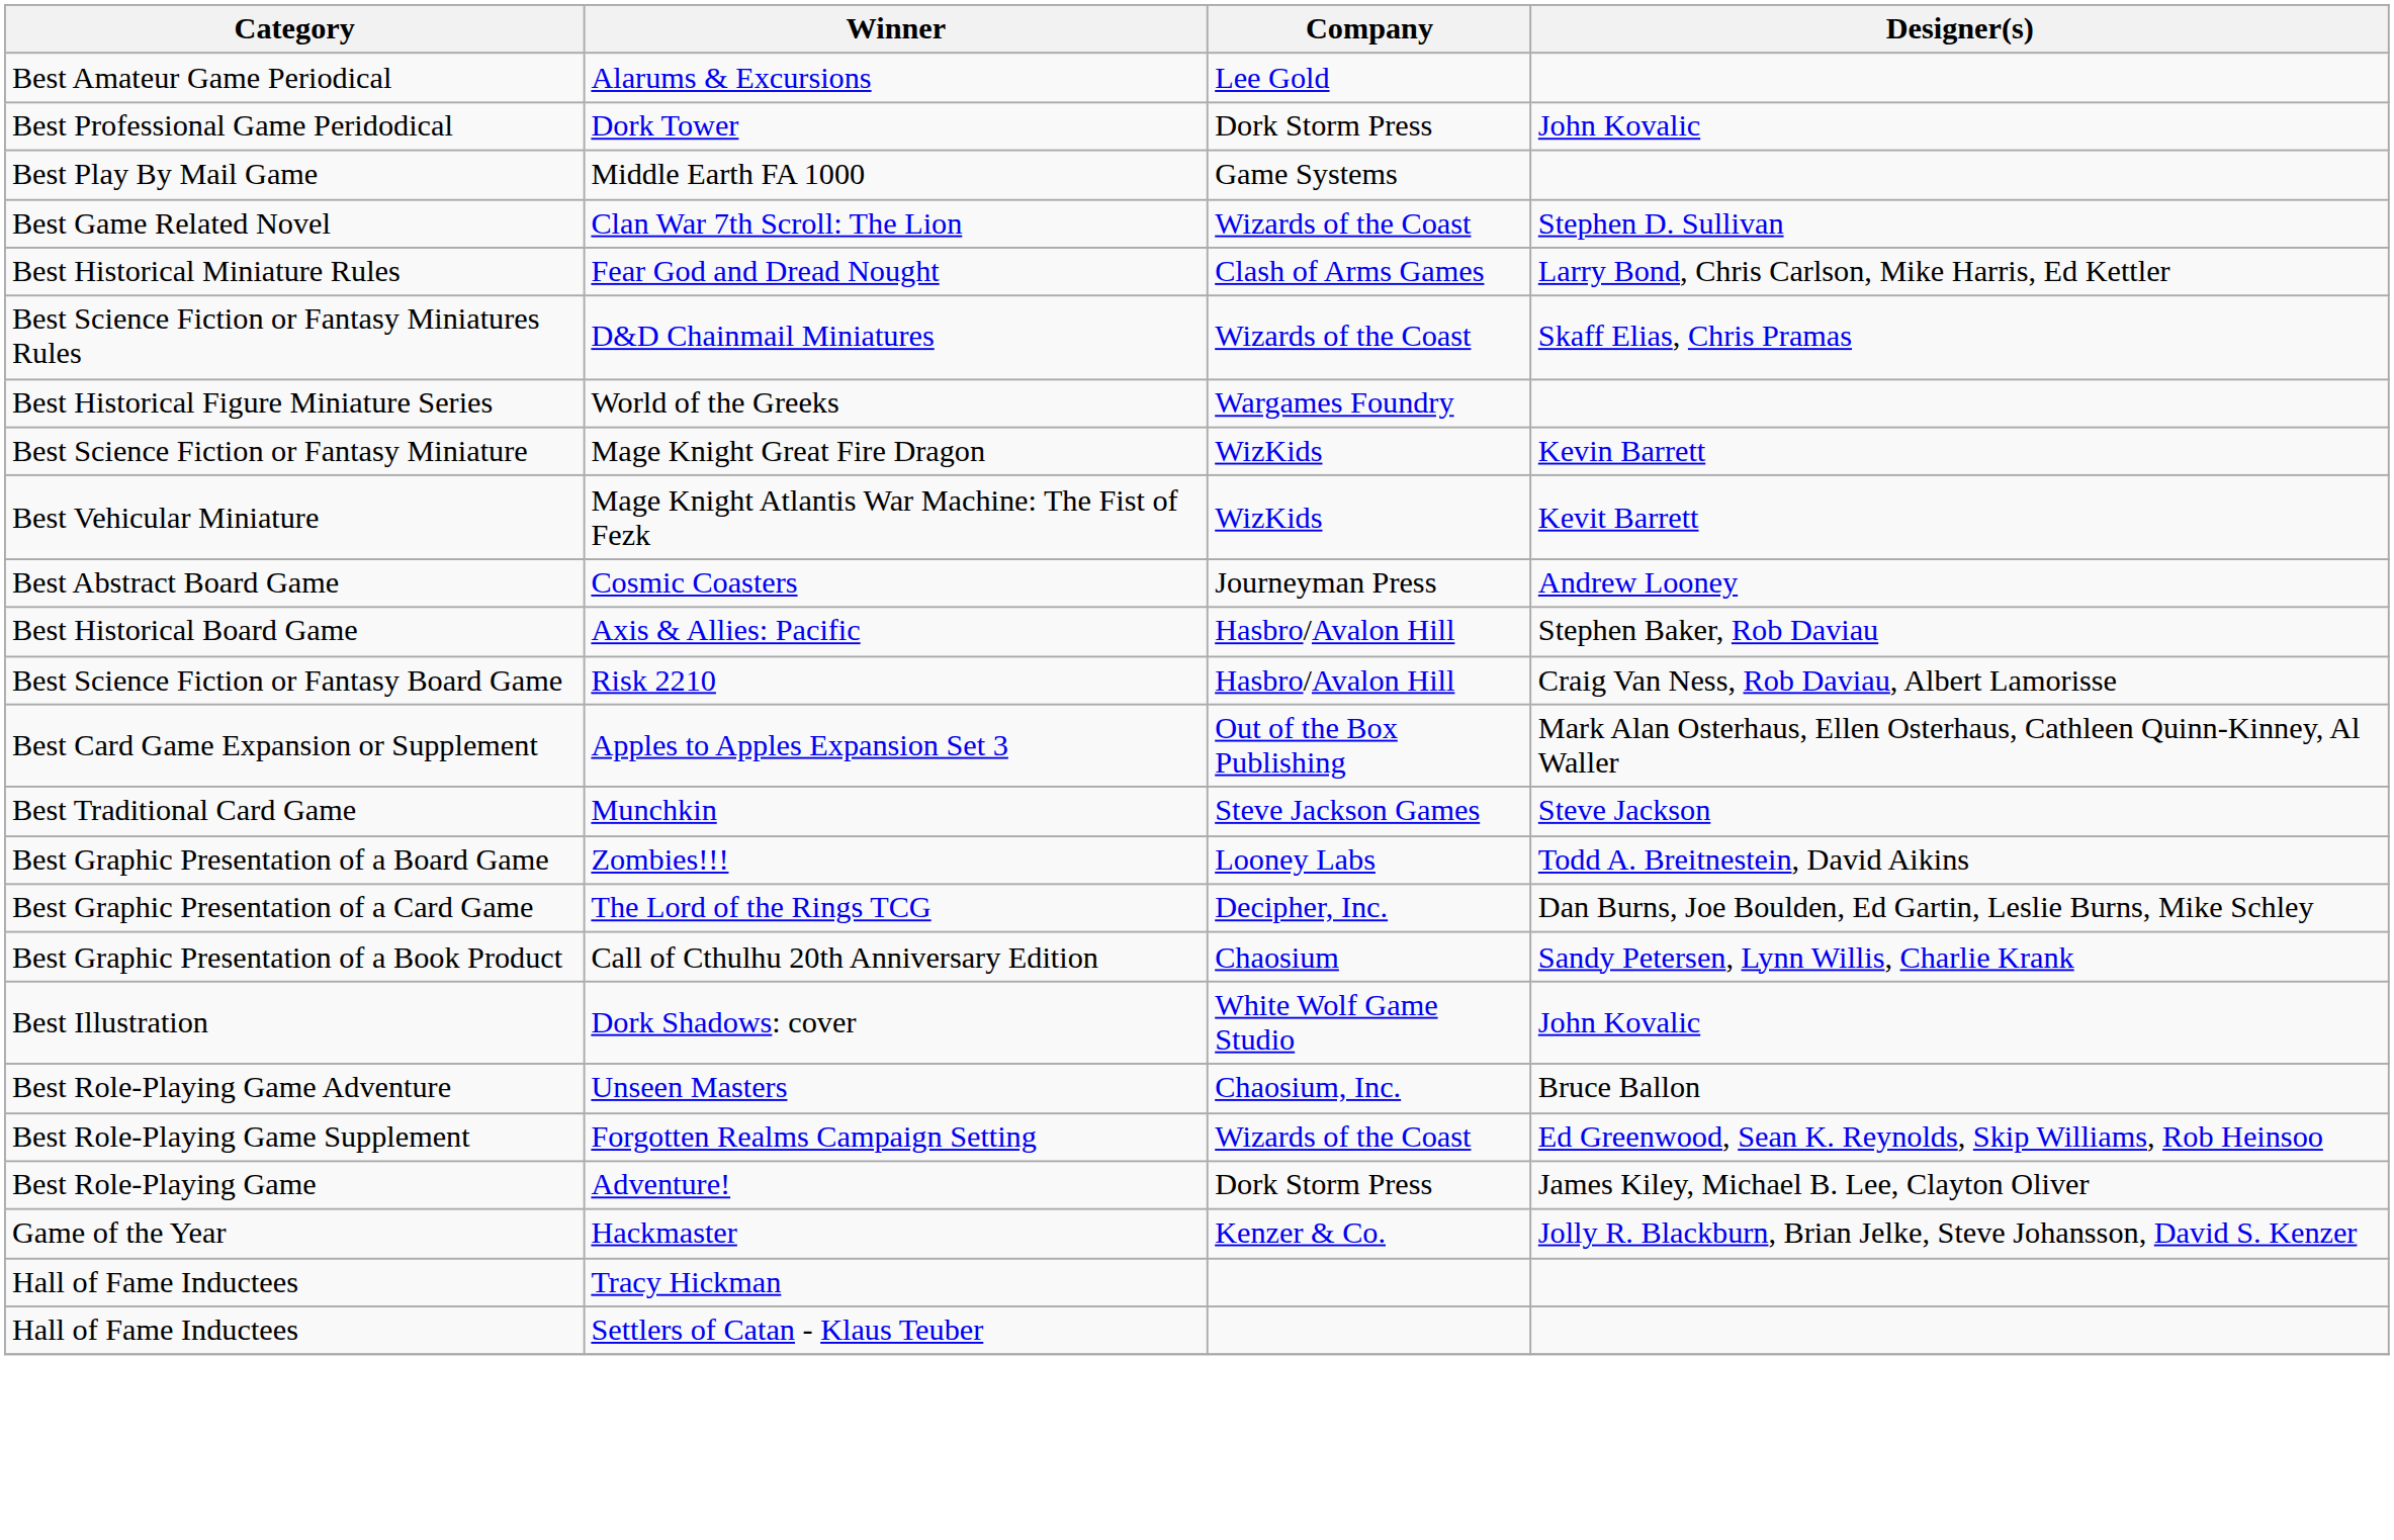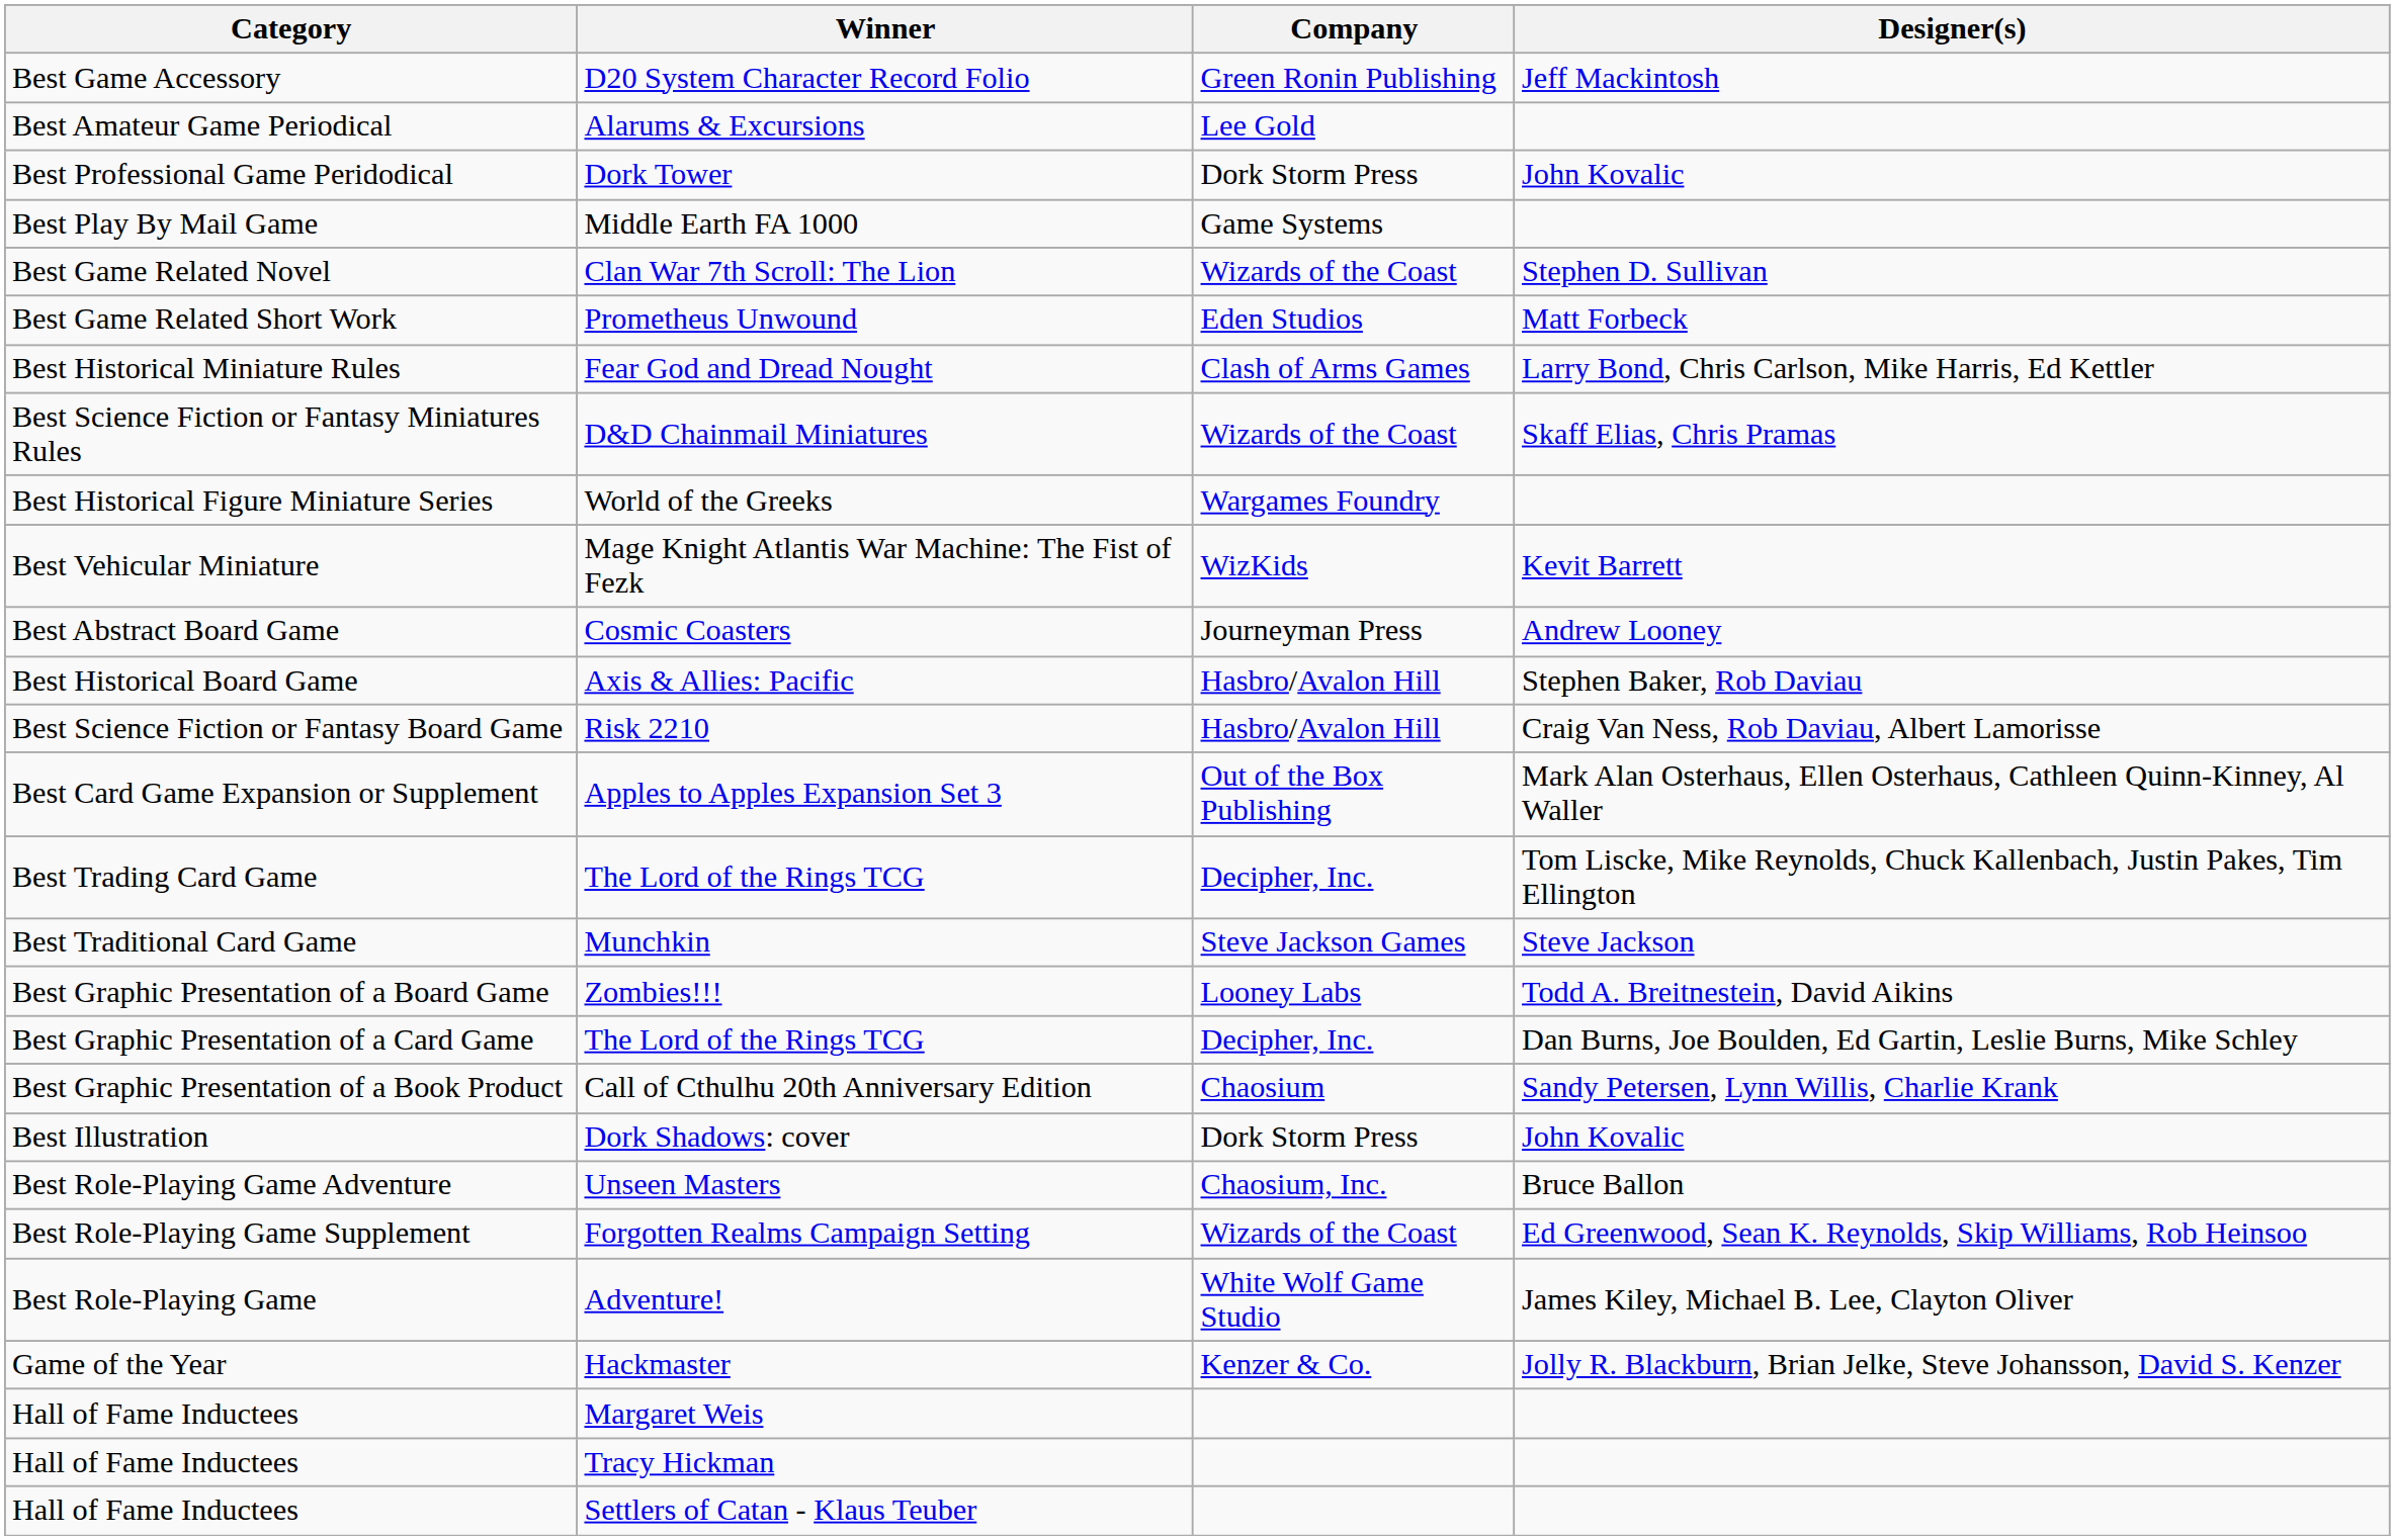+ row: Best Game Accessory | D20 System Character Record Folio | Green Ronin Publishing | Jeff Mackintosh
+ row: Best Game Related Short Work | Prometheus Unwound | Eden Studios | Matt Forbeck
- row: Best Science Fiction or Fantasy Miniature | Mage Knight Great Fire Dragon | WizKids | Kevin Barrett
+ row: Best Trading Card Game | The Lord of the Rings TCG | Decipher, Inc. | Tom Liscke, Mike Reynolds, Chuck Kallenbach, Justin Pakes, Tim Ellington
Dork Shadows: cover | Company: White Wolf Game Studio -> Dork Storm Press
Adventure! | Company: Dork Storm Press -> White Wolf Game Studio
+ row: Hall of Fame Inductees | Margaret Weis
